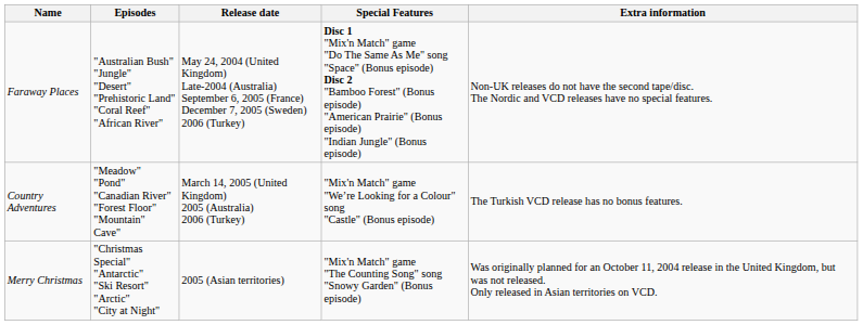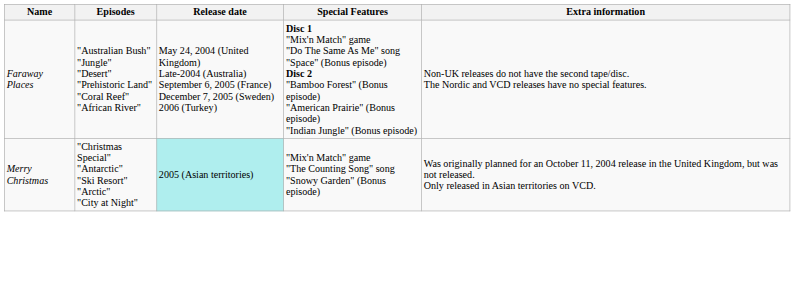- row: Country Adventures | "Meadow" "Pond" "Canadian River" "Forest Floor" "Mountain" Cave" | March 14, 2005 (United Kingdom) 2005 (Australia) 2006 (Turkey) | "Mix'n Match" game "We’re Looking for a Colour" song "Castle" (Bonus episode) | The Turkish VCD release has no bonus features.
Merry Christmas | Release date: no background -> paleturquoise background
